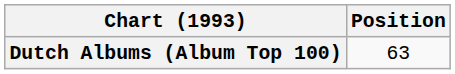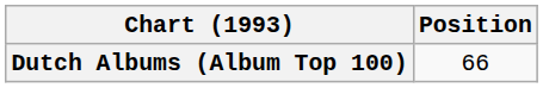Dutch Albums (Album Top 100) | Position: 63 -> 66
